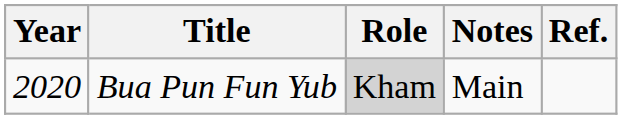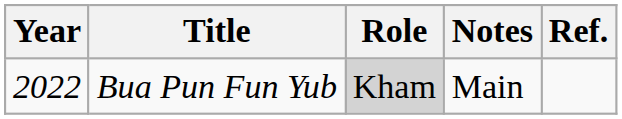Bua Pun Fun Yub | Year: 2020 -> 2022
